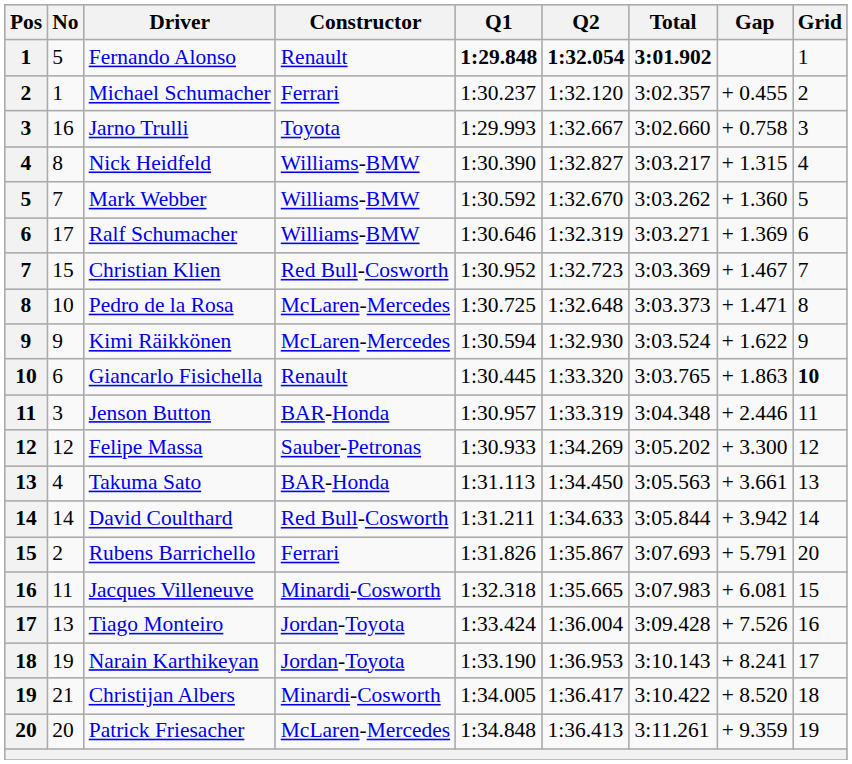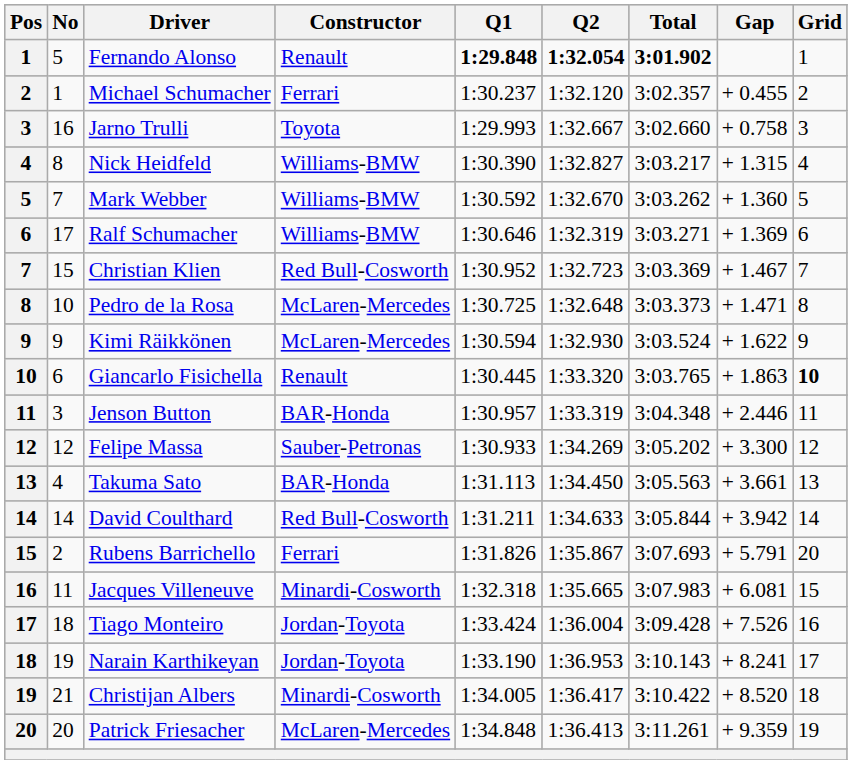Tiago Monteiro | No: 13 -> 18
